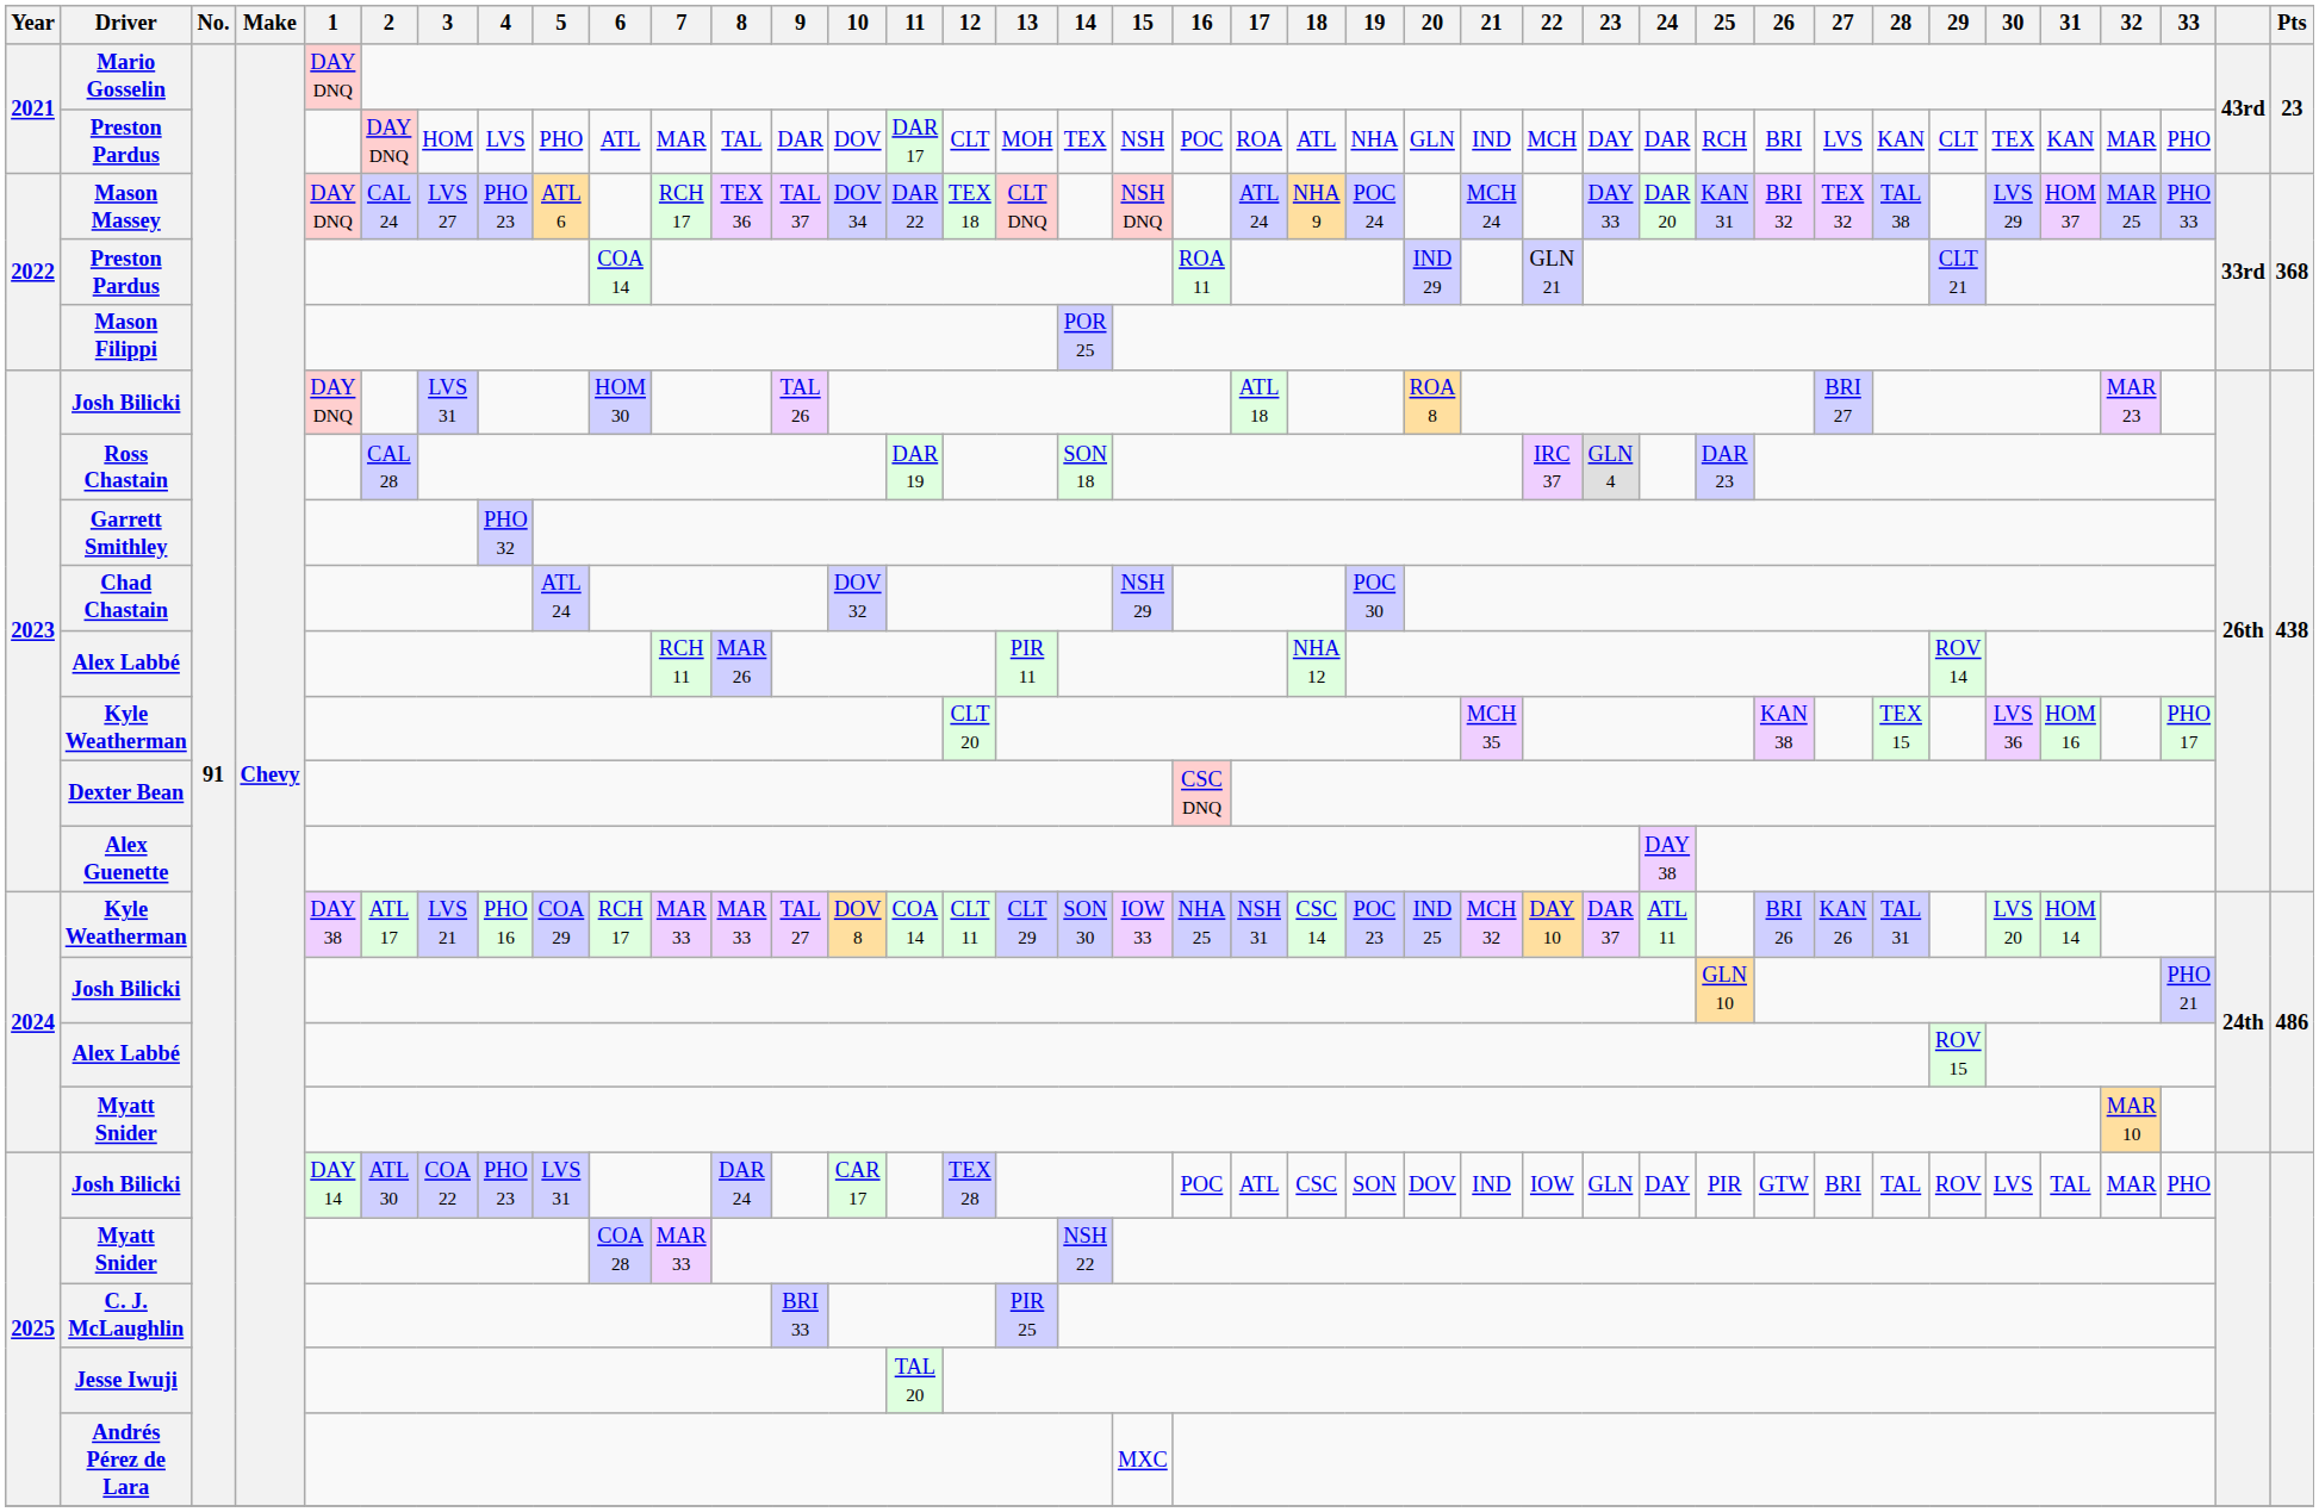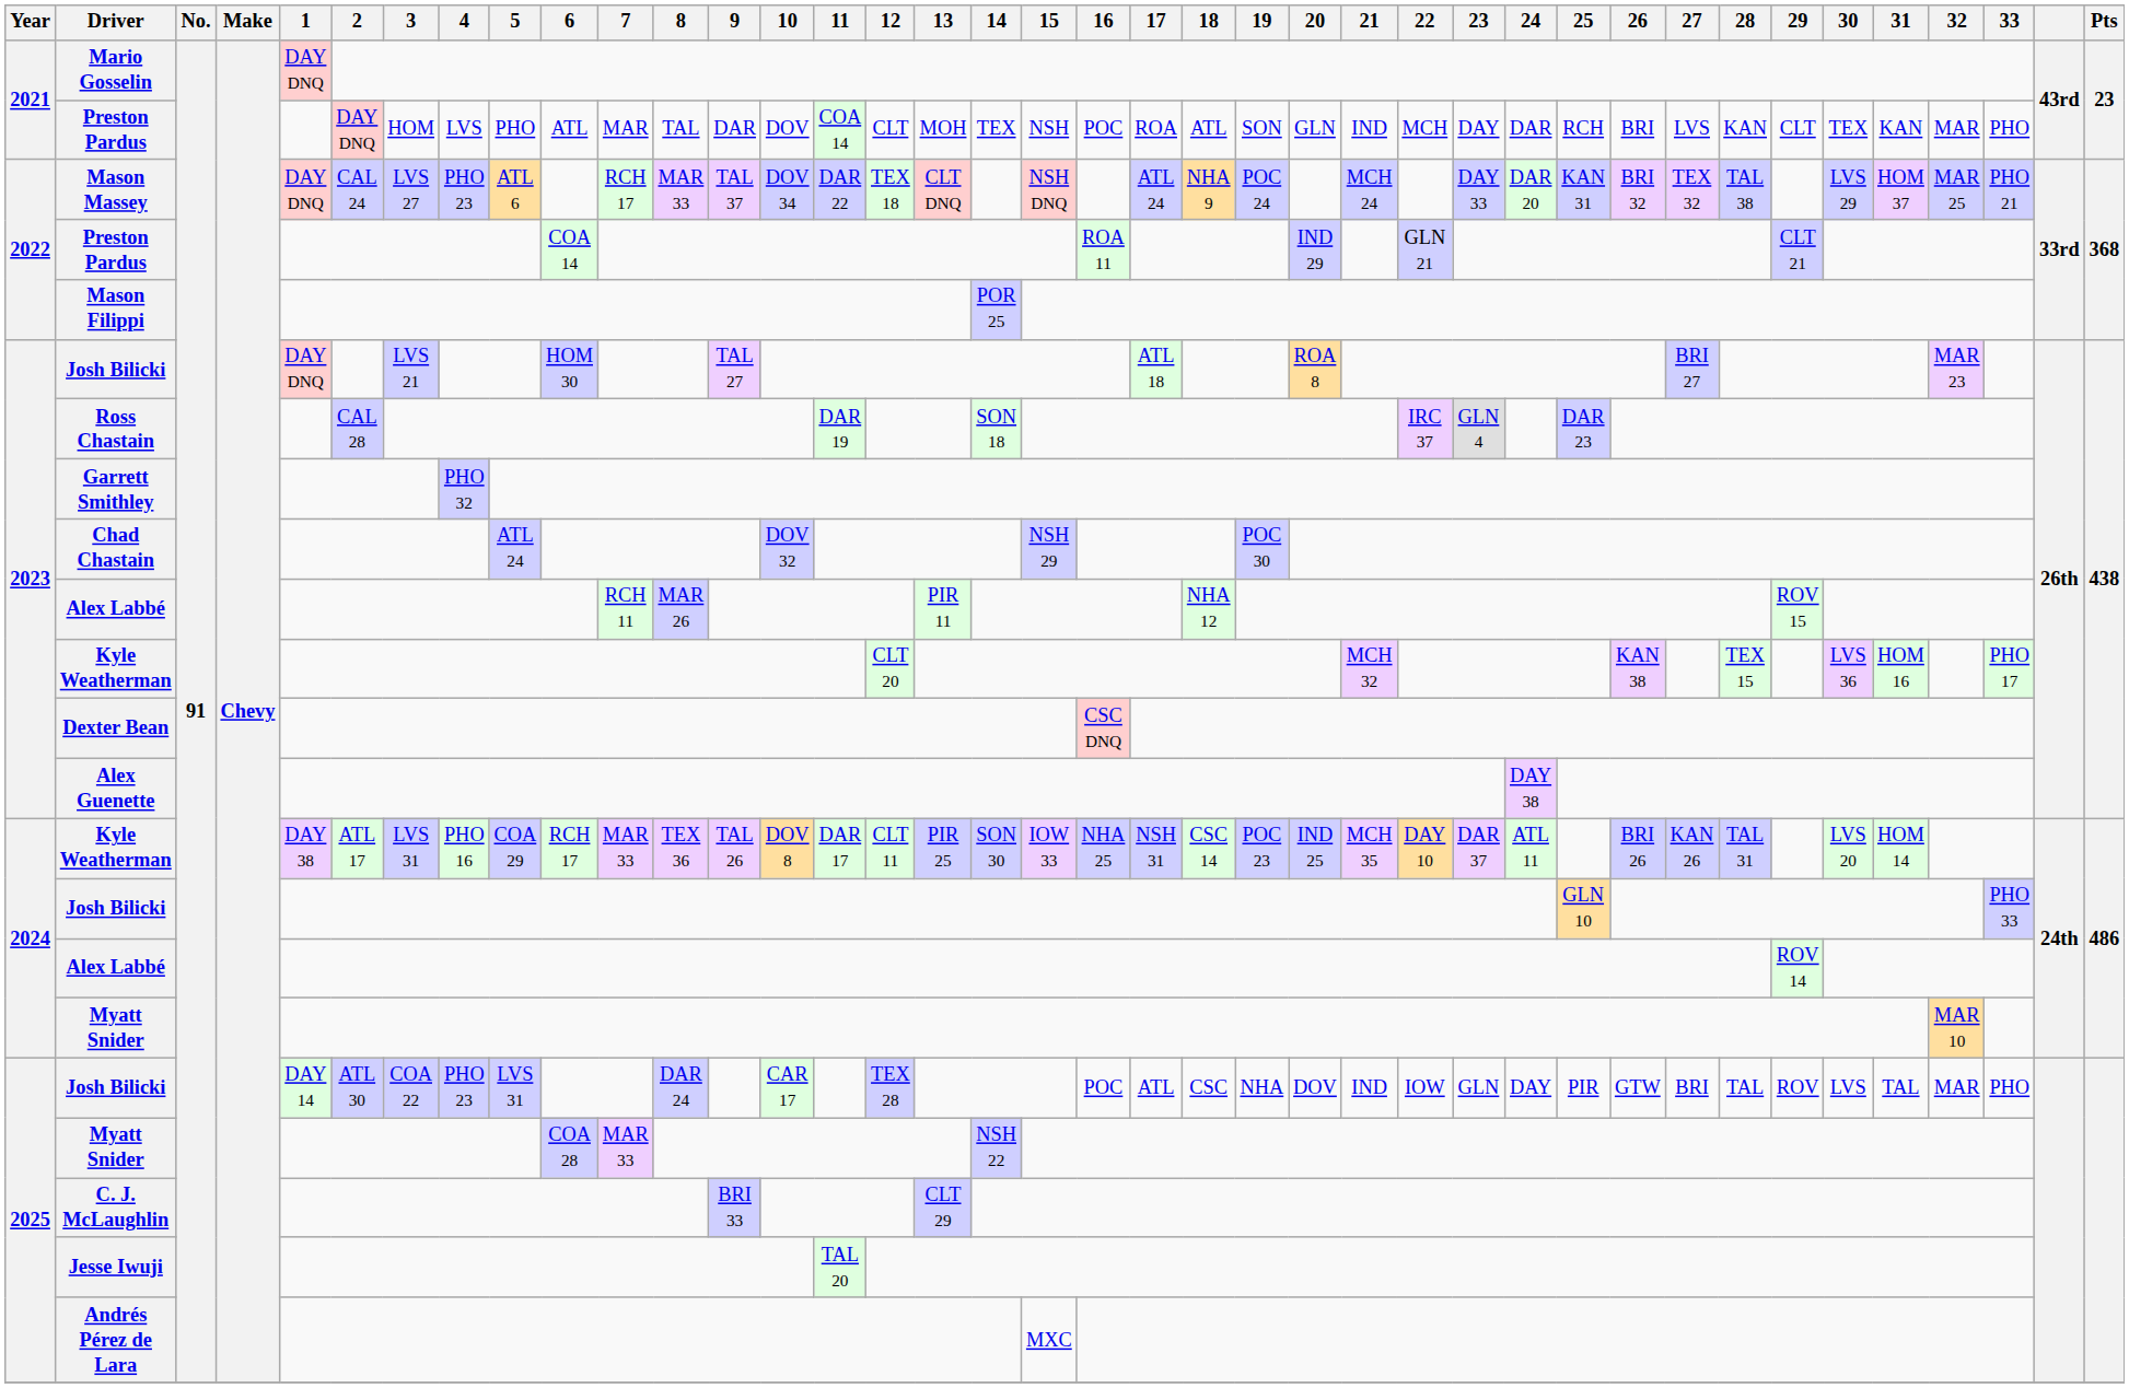2021 / Preston Pardus | 11: DAR 17 -> COA 14
2021 / Preston Pardus | 19: NHA -> SON
Mason Massey | 8: TEX 36 -> MAR 33
Mason Massey | 33: PHO 33 -> PHO 21
2023 / Josh Bilicki | 3: LVS 31 -> LVS 21
2023 / Josh Bilicki | 9: TAL 26 -> TAL 27
2023 / Alex Labbé | 29: ROV 14 -> ROV 15
2023 / Kyle Weatherman | 21: MCH 35 -> MCH 32
2024 / Kyle Weatherman | 3: LVS 21 -> LVS 31
2024 / Kyle Weatherman | 8: MAR 33 -> TEX 36
2024 / Kyle Weatherman | 9: TAL 27 -> TAL 26
2024 / Kyle Weatherman | 11: COA 14 -> DAR 17
2024 / Kyle Weatherman | 13: CLT 29 -> PIR 25
2024 / Kyle Weatherman | 21: MCH 32 -> MCH 35
2024 / Josh Bilicki | 33: PHO 21 -> PHO 33
2024 / Alex Labbé | 29: ROV 15 -> ROV 14
2025 / Josh Bilicki | 19: SON -> NHA
C. J. McLaughlin | 13: PIR 25 -> CLT 29
